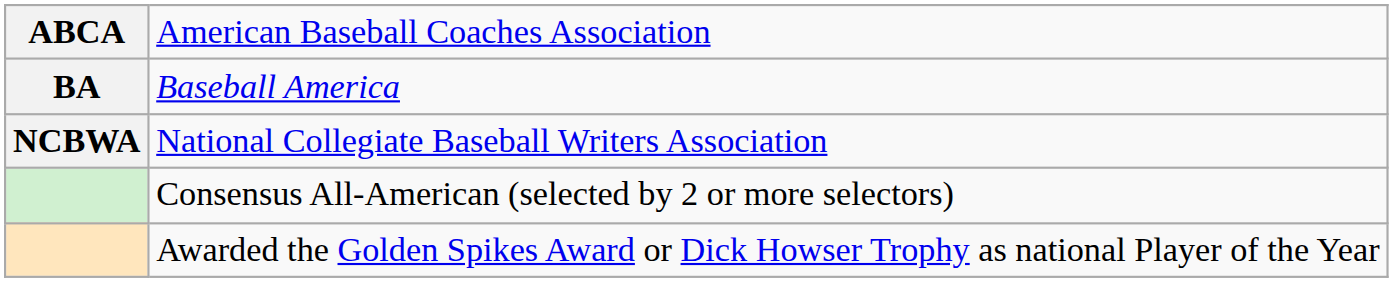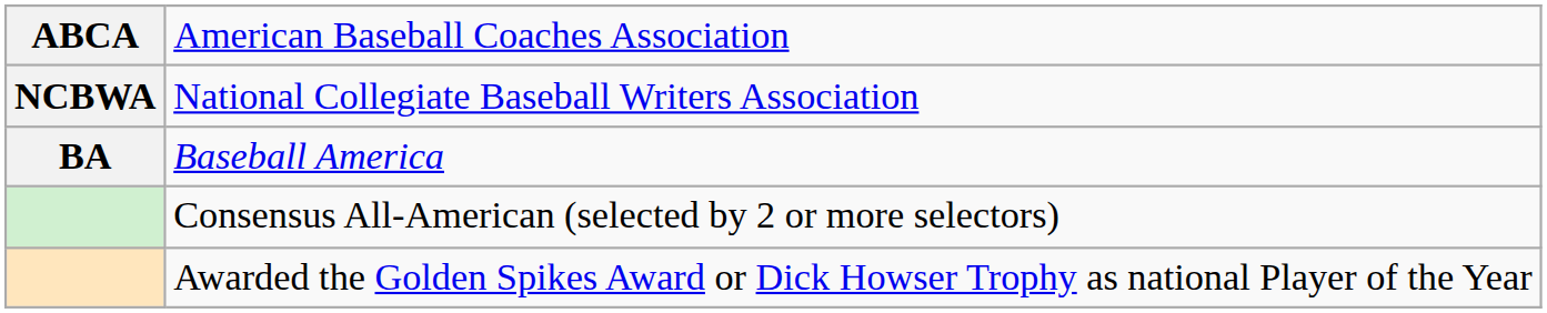rows swapped: Baseball America <-> National Collegiate Baseball Writers Association
